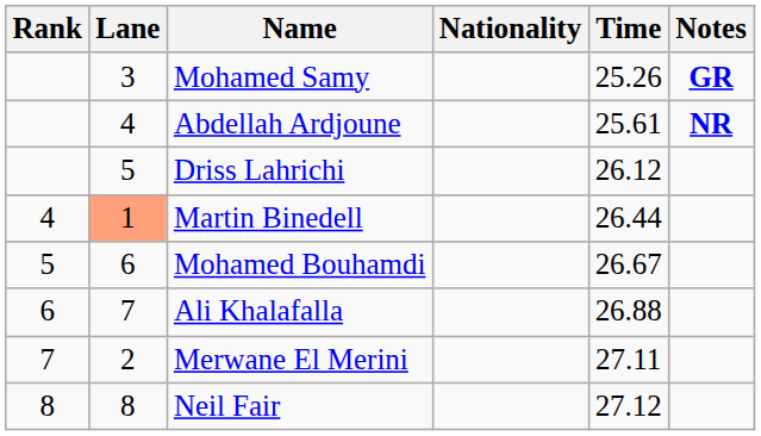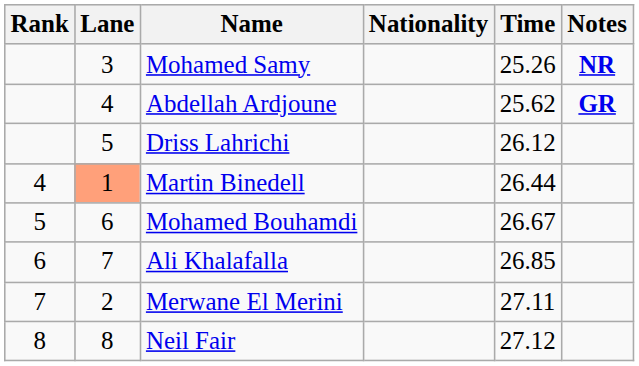Mohamed Samy | Notes: GR -> NR
Abdellah Ardjoune | Time: 25.61 -> 25.62
Abdellah Ardjoune | Notes: NR -> GR
Ali Khalafalla | Time: 26.88 -> 26.85
